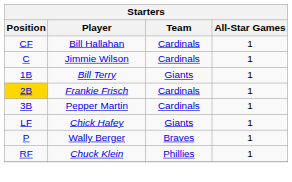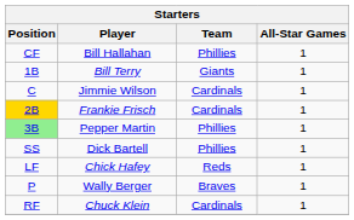Bill Hallahan | Team: Cardinals -> Phillies
rows swapped: Jimmie Wilson <-> Bill Terry
Pepper Martin | Position: no background -> lightgreen background
Pepper Martin | Team: Cardinals -> Phillies
+ row: SS | Dick Bartell | Phillies | 1
Chick Hafey | Team: Giants -> Reds
Chuck Klein | Team: Phillies -> Cardinals
